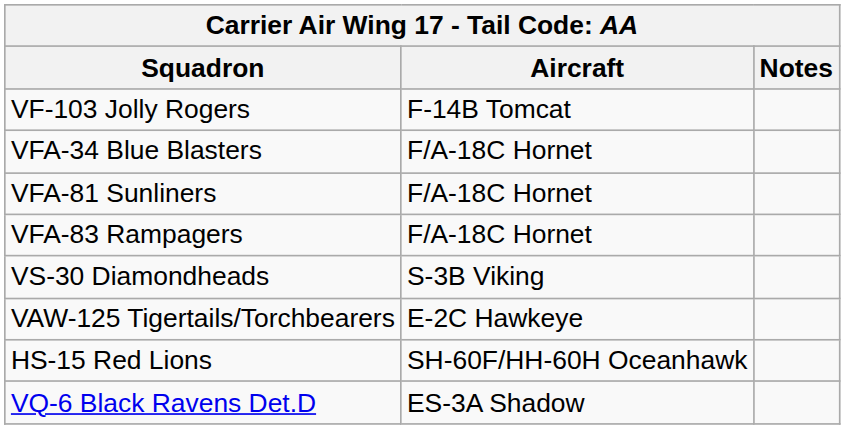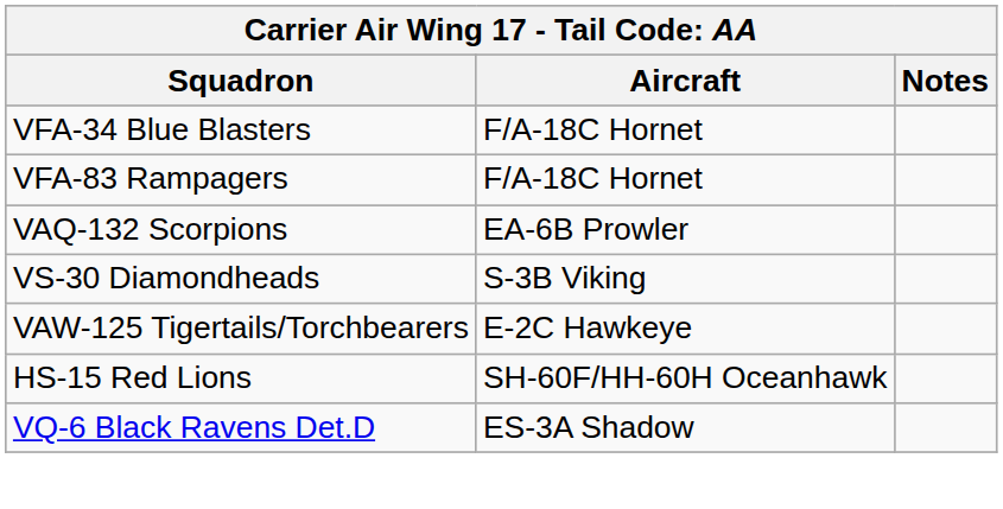- row: VF-103 Jolly Rogers | F-14B Tomcat
- row: VFA-81 Sunliners | F/A-18C Hornet
+ row: VAQ-132 Scorpions | EA-6B Prowler
